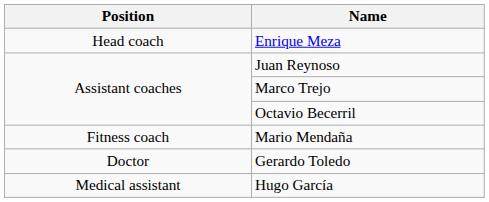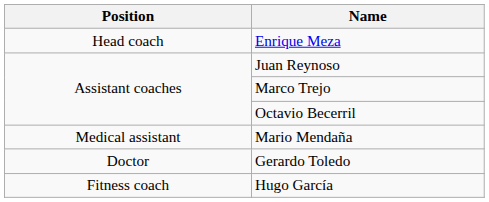Mario Mendaña | Position: Fitness coach -> Medical assistant
Hugo García | Position: Medical assistant -> Fitness coach
